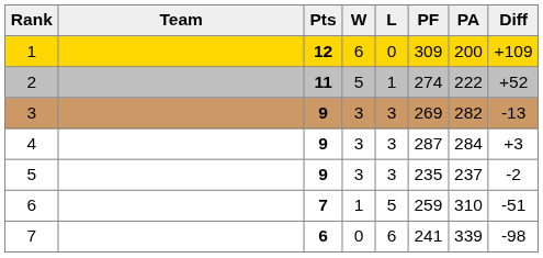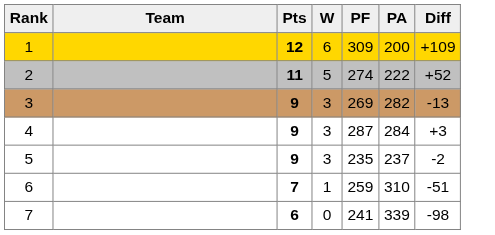- column: L | 0 | 1 | 3 | 3 | 3 | 5 | 6
